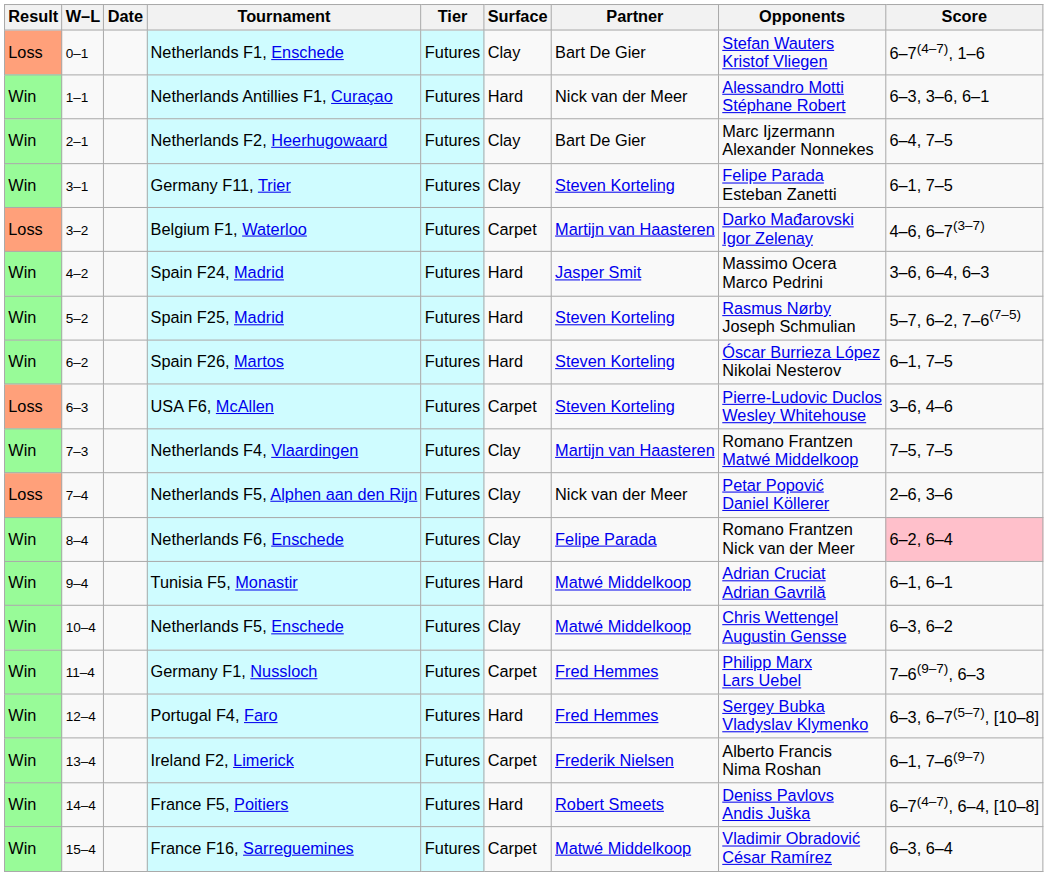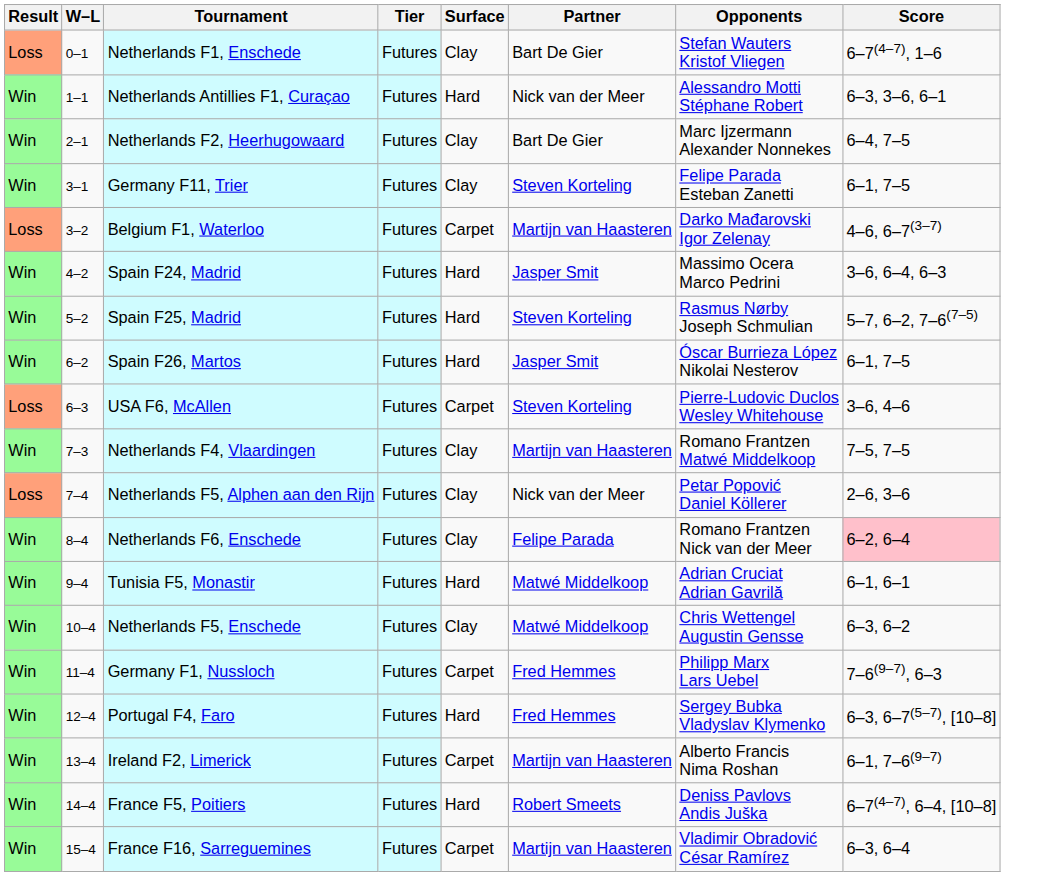- column: Date
Spain F26, Martos | Partner: Steven Korteling -> Jasper Smit
Ireland F2, Limerick | Partner: Frederik Nielsen -> Martijn van Haasteren
France F16, Sarreguemines | Partner: Matwé Middelkoop -> Martijn van Haasteren
